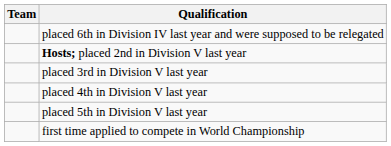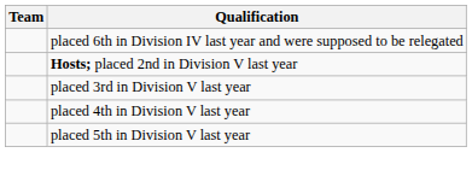- row: first time applied to compete in World Championship
